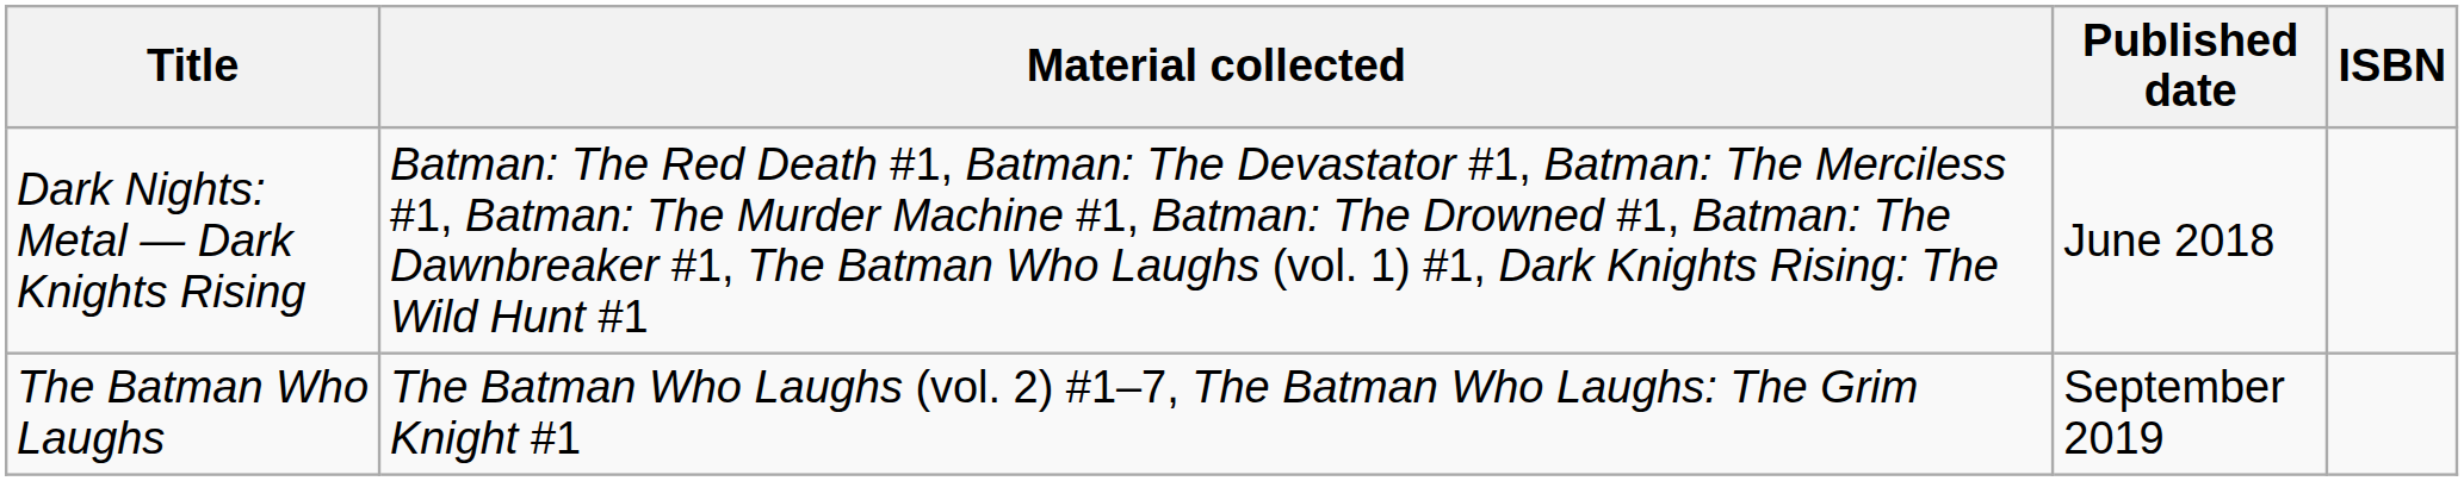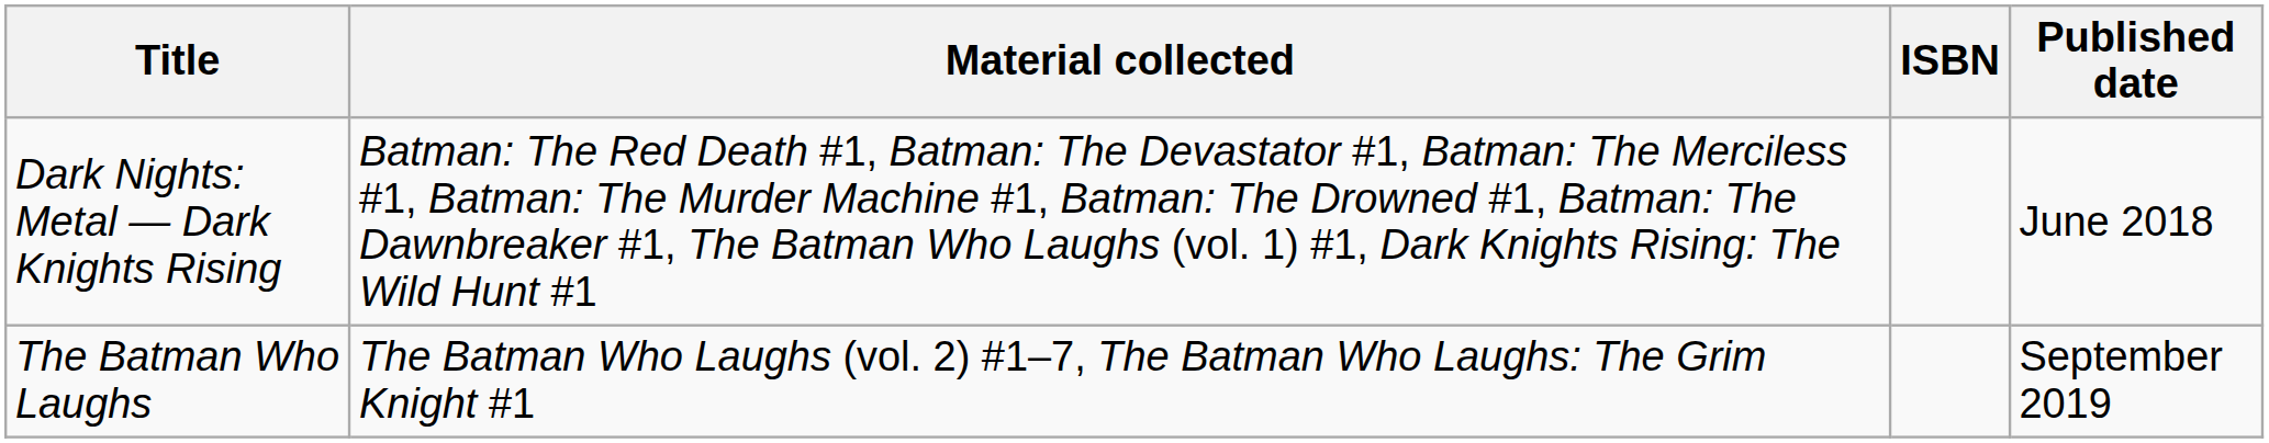columns swapped: Published date <-> ISBN
